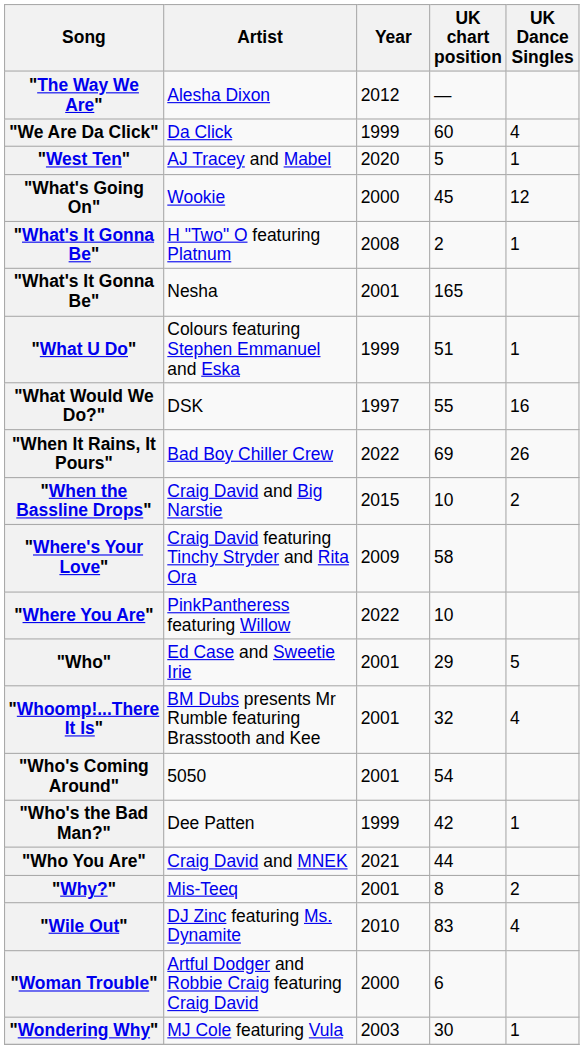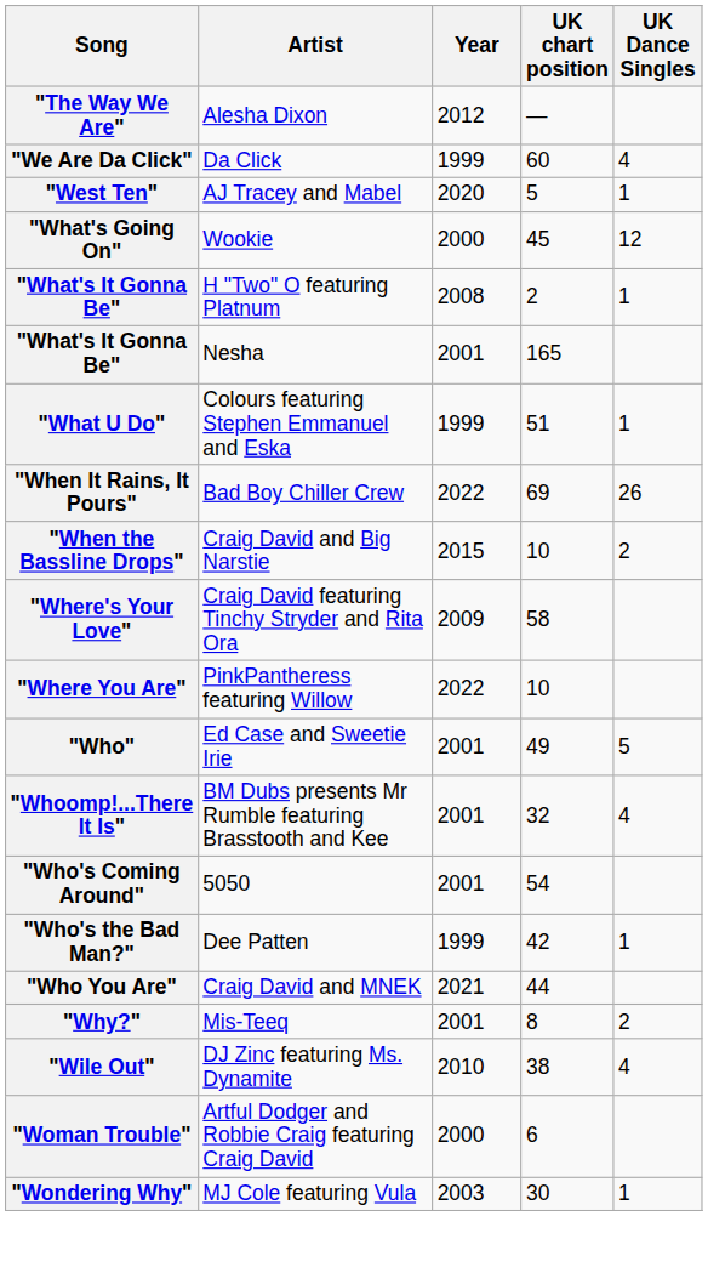- row: "What Would We Do?" | DSK | 1997 | 55 | 16
"Who" | UK chart position: 29 -> 49
"Wile Out" | UK chart position: 83 -> 38
